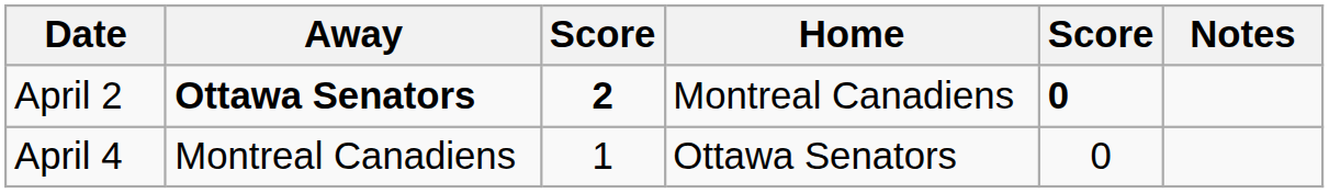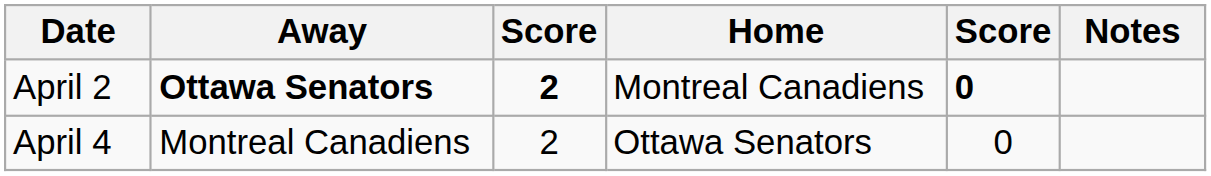April 4 | column 3: 1 -> 2
